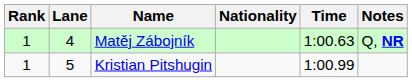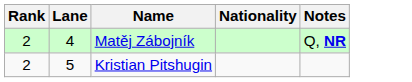- column: Time | 1:00.63 | 1:00.99
Matěj Zábojník | Rank: 1 -> 2
Kristian Pitshugin | Rank: 1 -> 2
